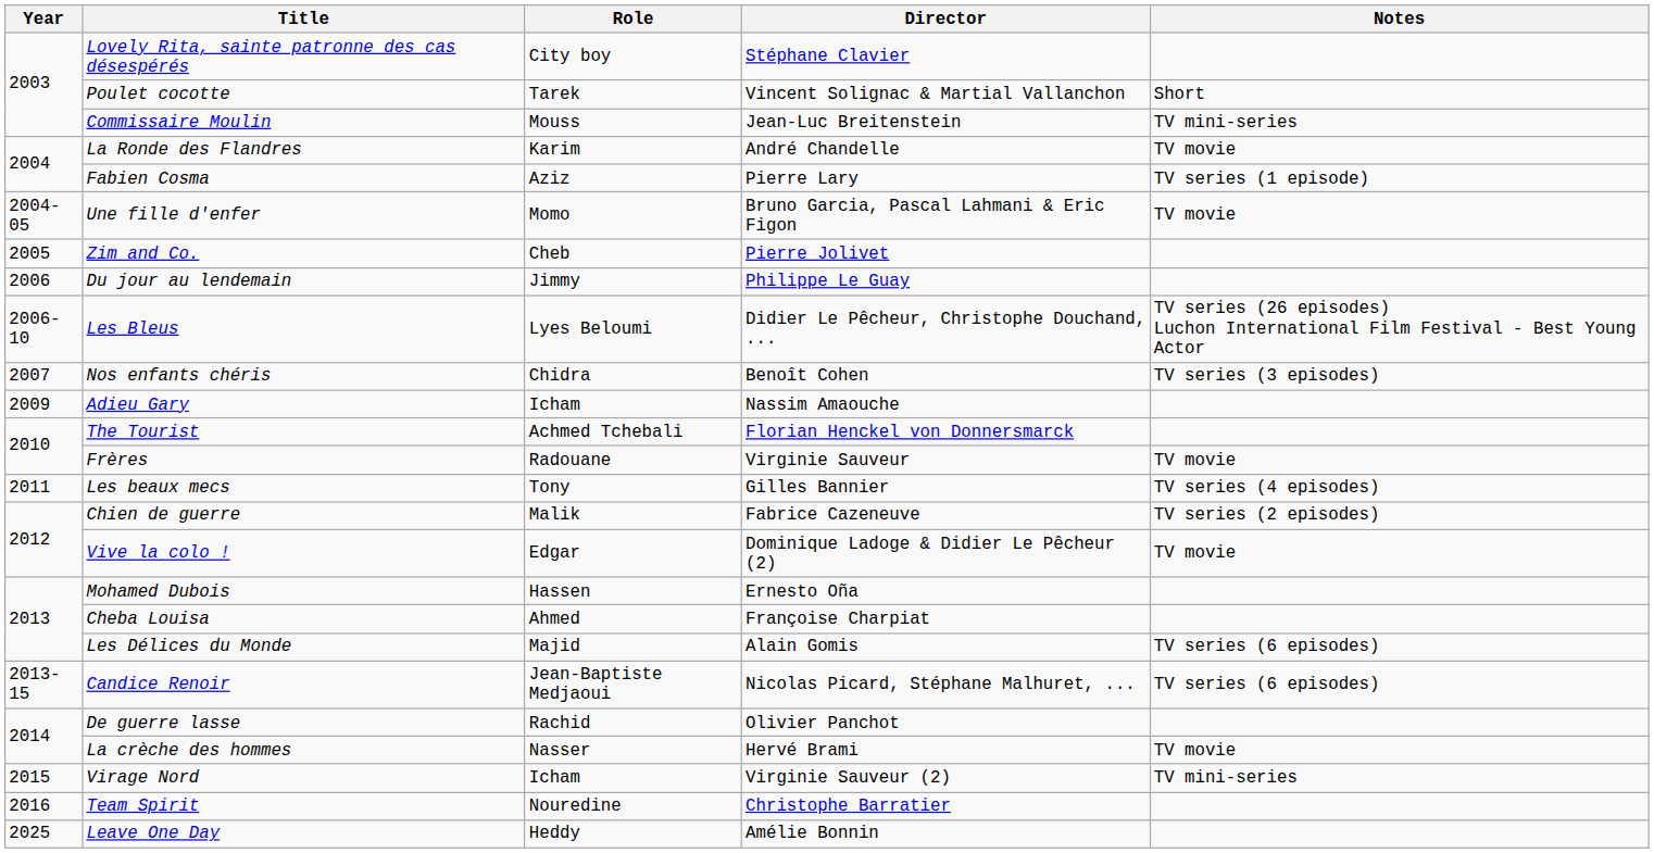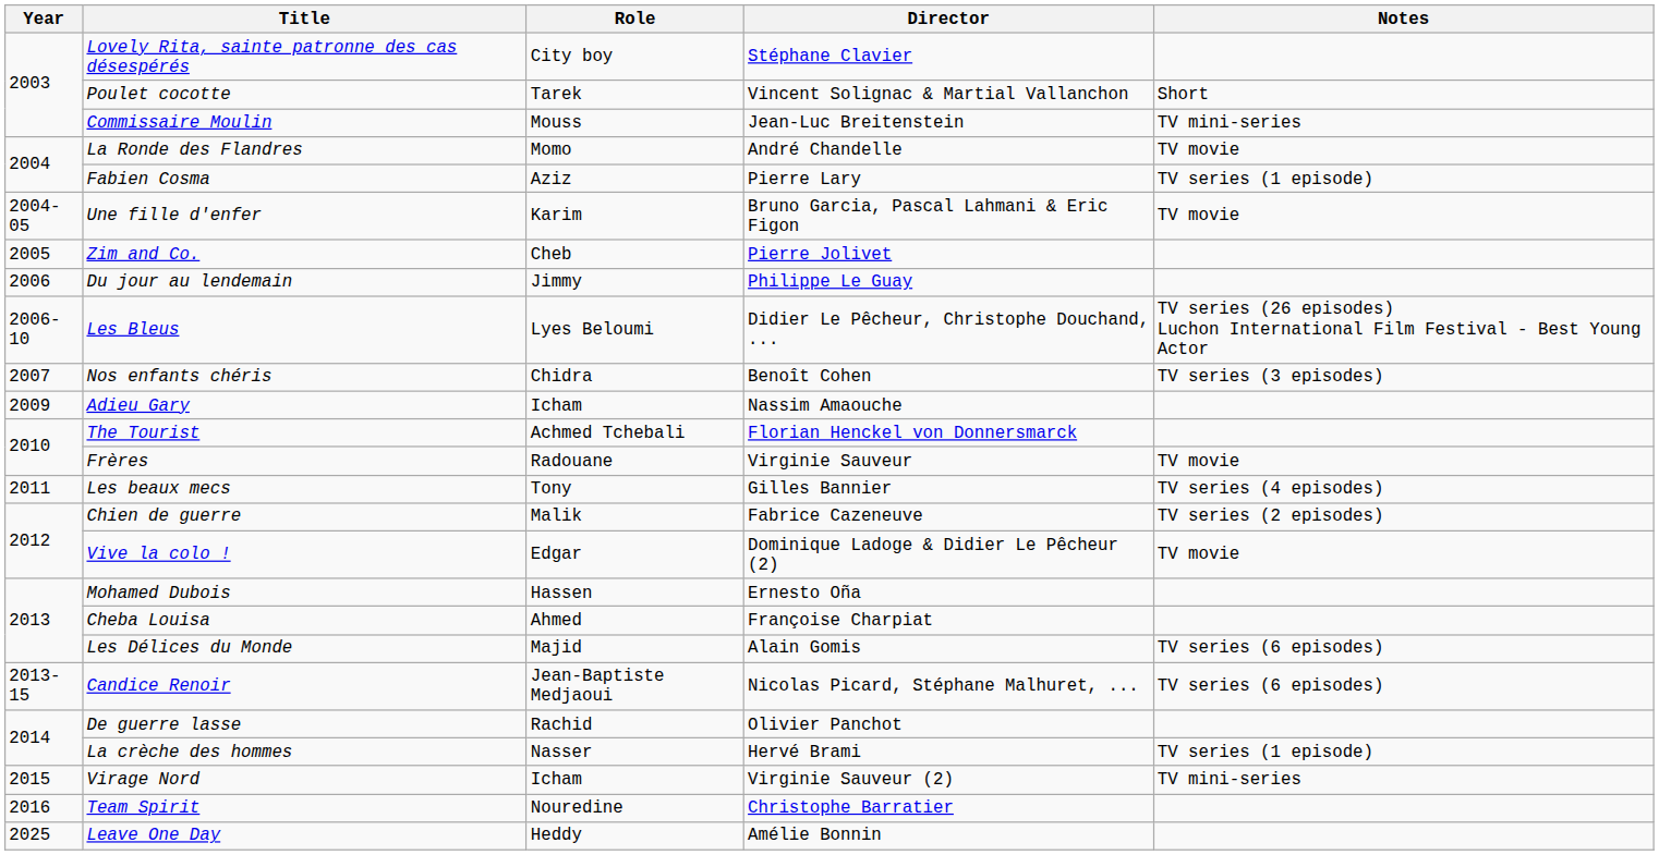La Ronde des Flandres | Role: Karim -> Momo
Une fille d'enfer | Role: Momo -> Karim
La crèche des hommes | Notes: TV movie -> TV series (1 episode)
